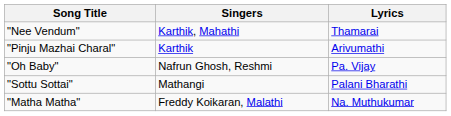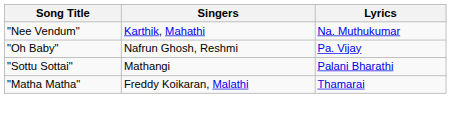"Nee Vendum" | Lyrics: Thamarai -> Na. Muthukumar
- row: "Pinju Mazhai Charal" | Karthik | Arivumathi
"Matha Matha" | Lyrics: Na. Muthukumar -> Thamarai
